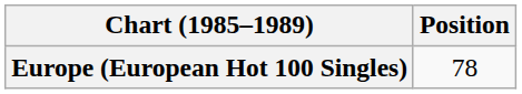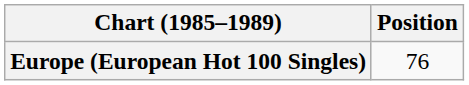Europe (European Hot 100 Singles) | Position: 78 -> 76
